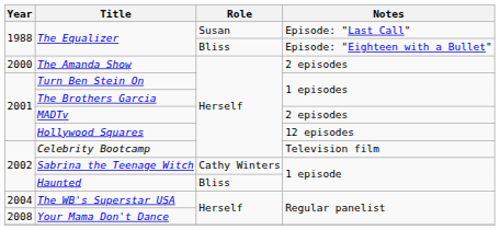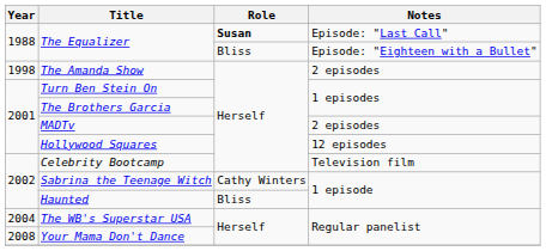The Equalizer / Episode: "Last Call" | Role: normal -> bold
The Amanda Show | Year: 2000 -> 1998
